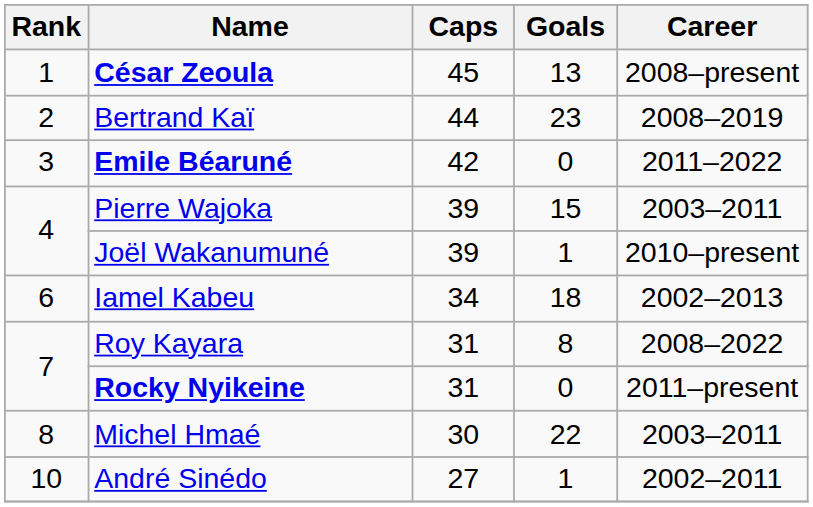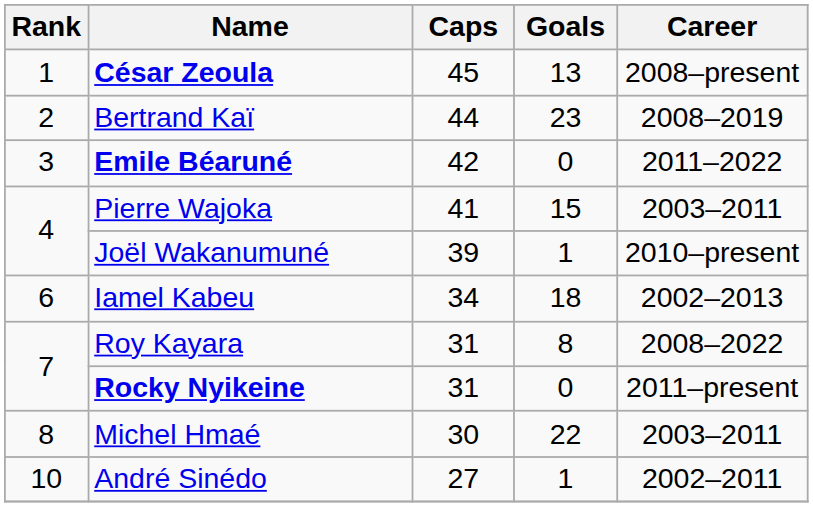Pierre Wajoka | Caps: 39 -> 41
